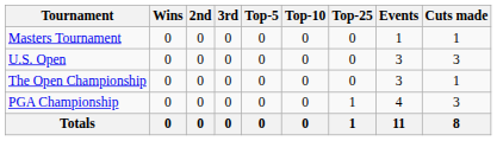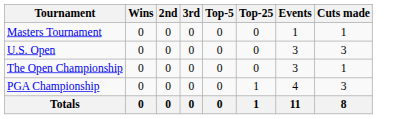- column: Top-10 | 0 | 0 | 0 | 0 | 0
